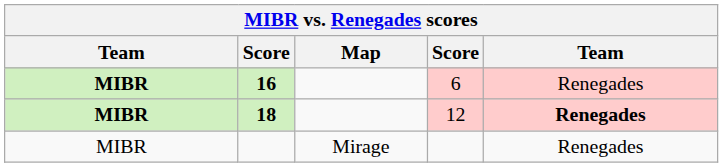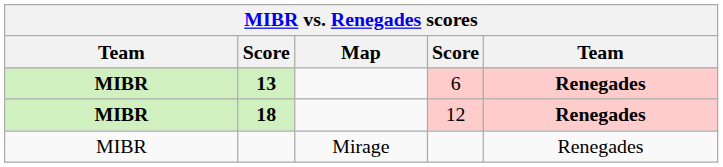6 | column 2: 16 -> 13
6 | column 5: normal -> bold
